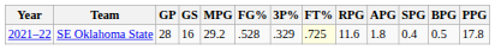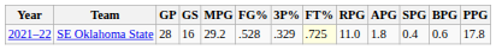SE Oklahoma State | RPG: 11.6 -> 11.0
SE Oklahoma State | BPG: 0.5 -> 0.6
